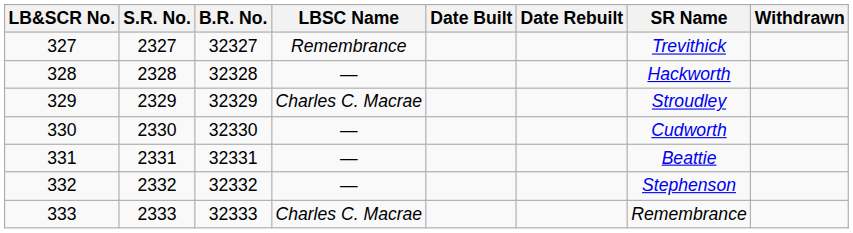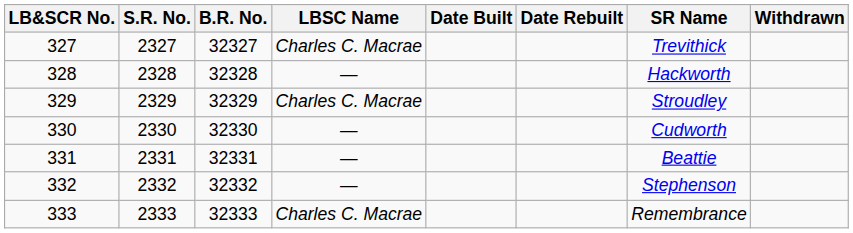327 | LBSC Name: Remembrance -> Charles C. Macrae
